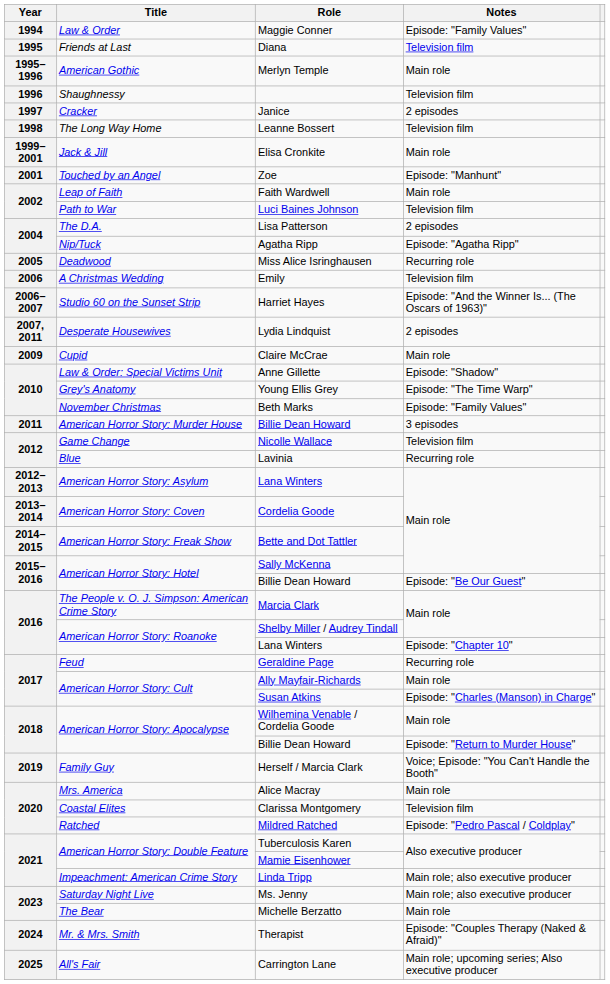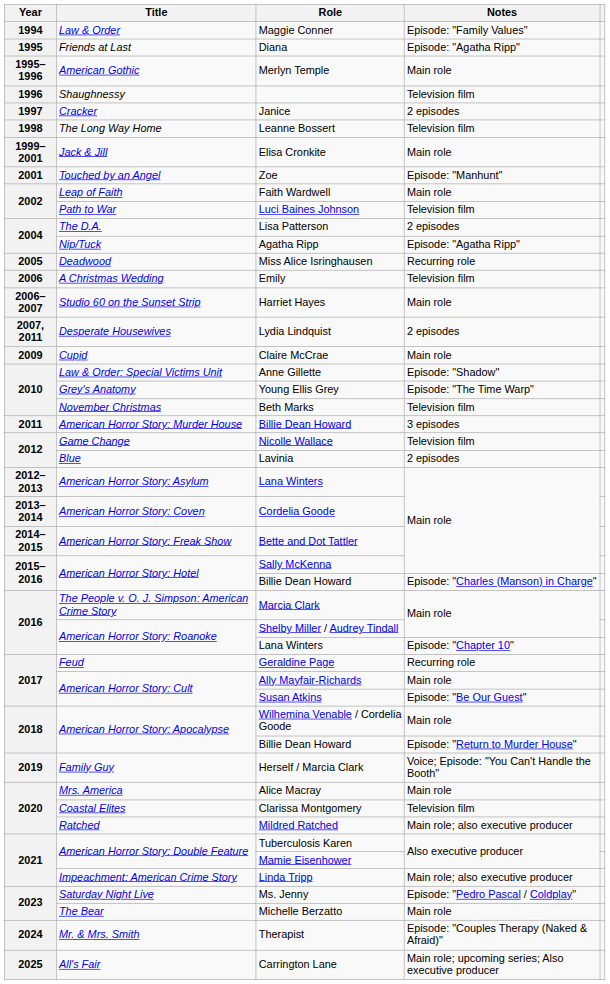Diana | Notes: Television film -> Episode: "Agatha Ripp"
Harriet Hayes | Notes: Episode: "And the Winner Is... (The Oscars of 1963)" -> Main role
Beth Marks | Notes: Episode: "Family Values" -> Television film
Lavinia | Notes: Recurring role -> 2 episodes
American Horror Story: Hotel / Billie Dean Howard | Notes: Episode: "Be Our Guest" -> Episode: "Charles (Manson) in Charge"
Susan Atkins | Notes: Episode: "Charles (Manson) in Charge" -> Episode: "Be Our Guest"
Mildred Ratched | Notes: Episode: "Pedro Pascal / Coldplay" -> Main role; also executive producer
Ms. Jenny | Notes: Main role; also executive producer -> Episode: "Pedro Pascal / Coldplay"
